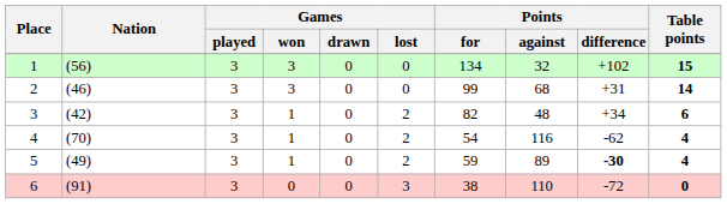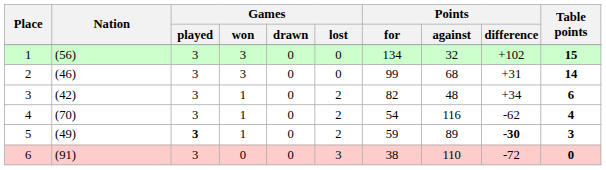5 | Games / played: normal -> bold
5 | Table points: 4 -> 3
